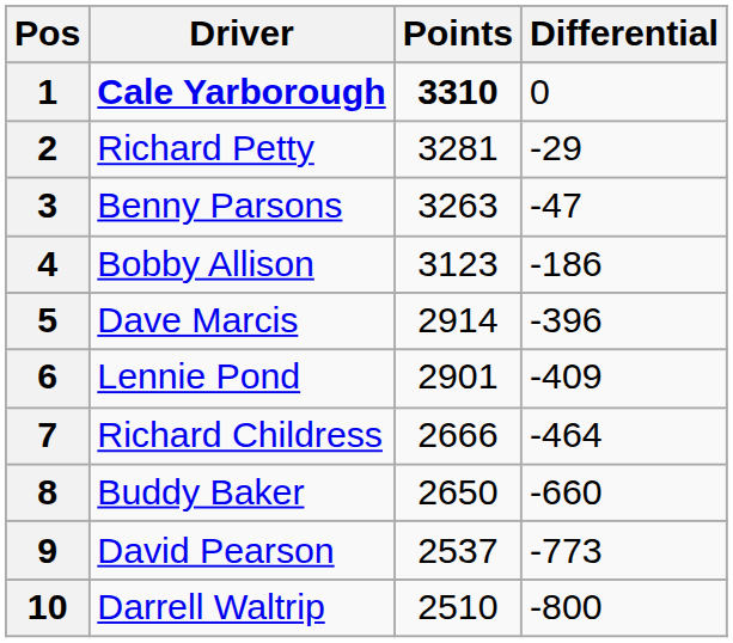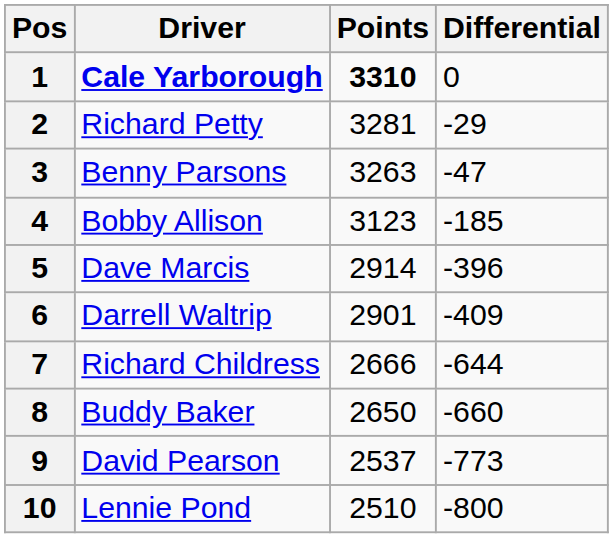4 | Differential: -186 -> -185
6 | Driver: Lennie Pond -> Darrell Waltrip
7 | Differential: -464 -> -644
10 | Driver: Darrell Waltrip -> Lennie Pond
